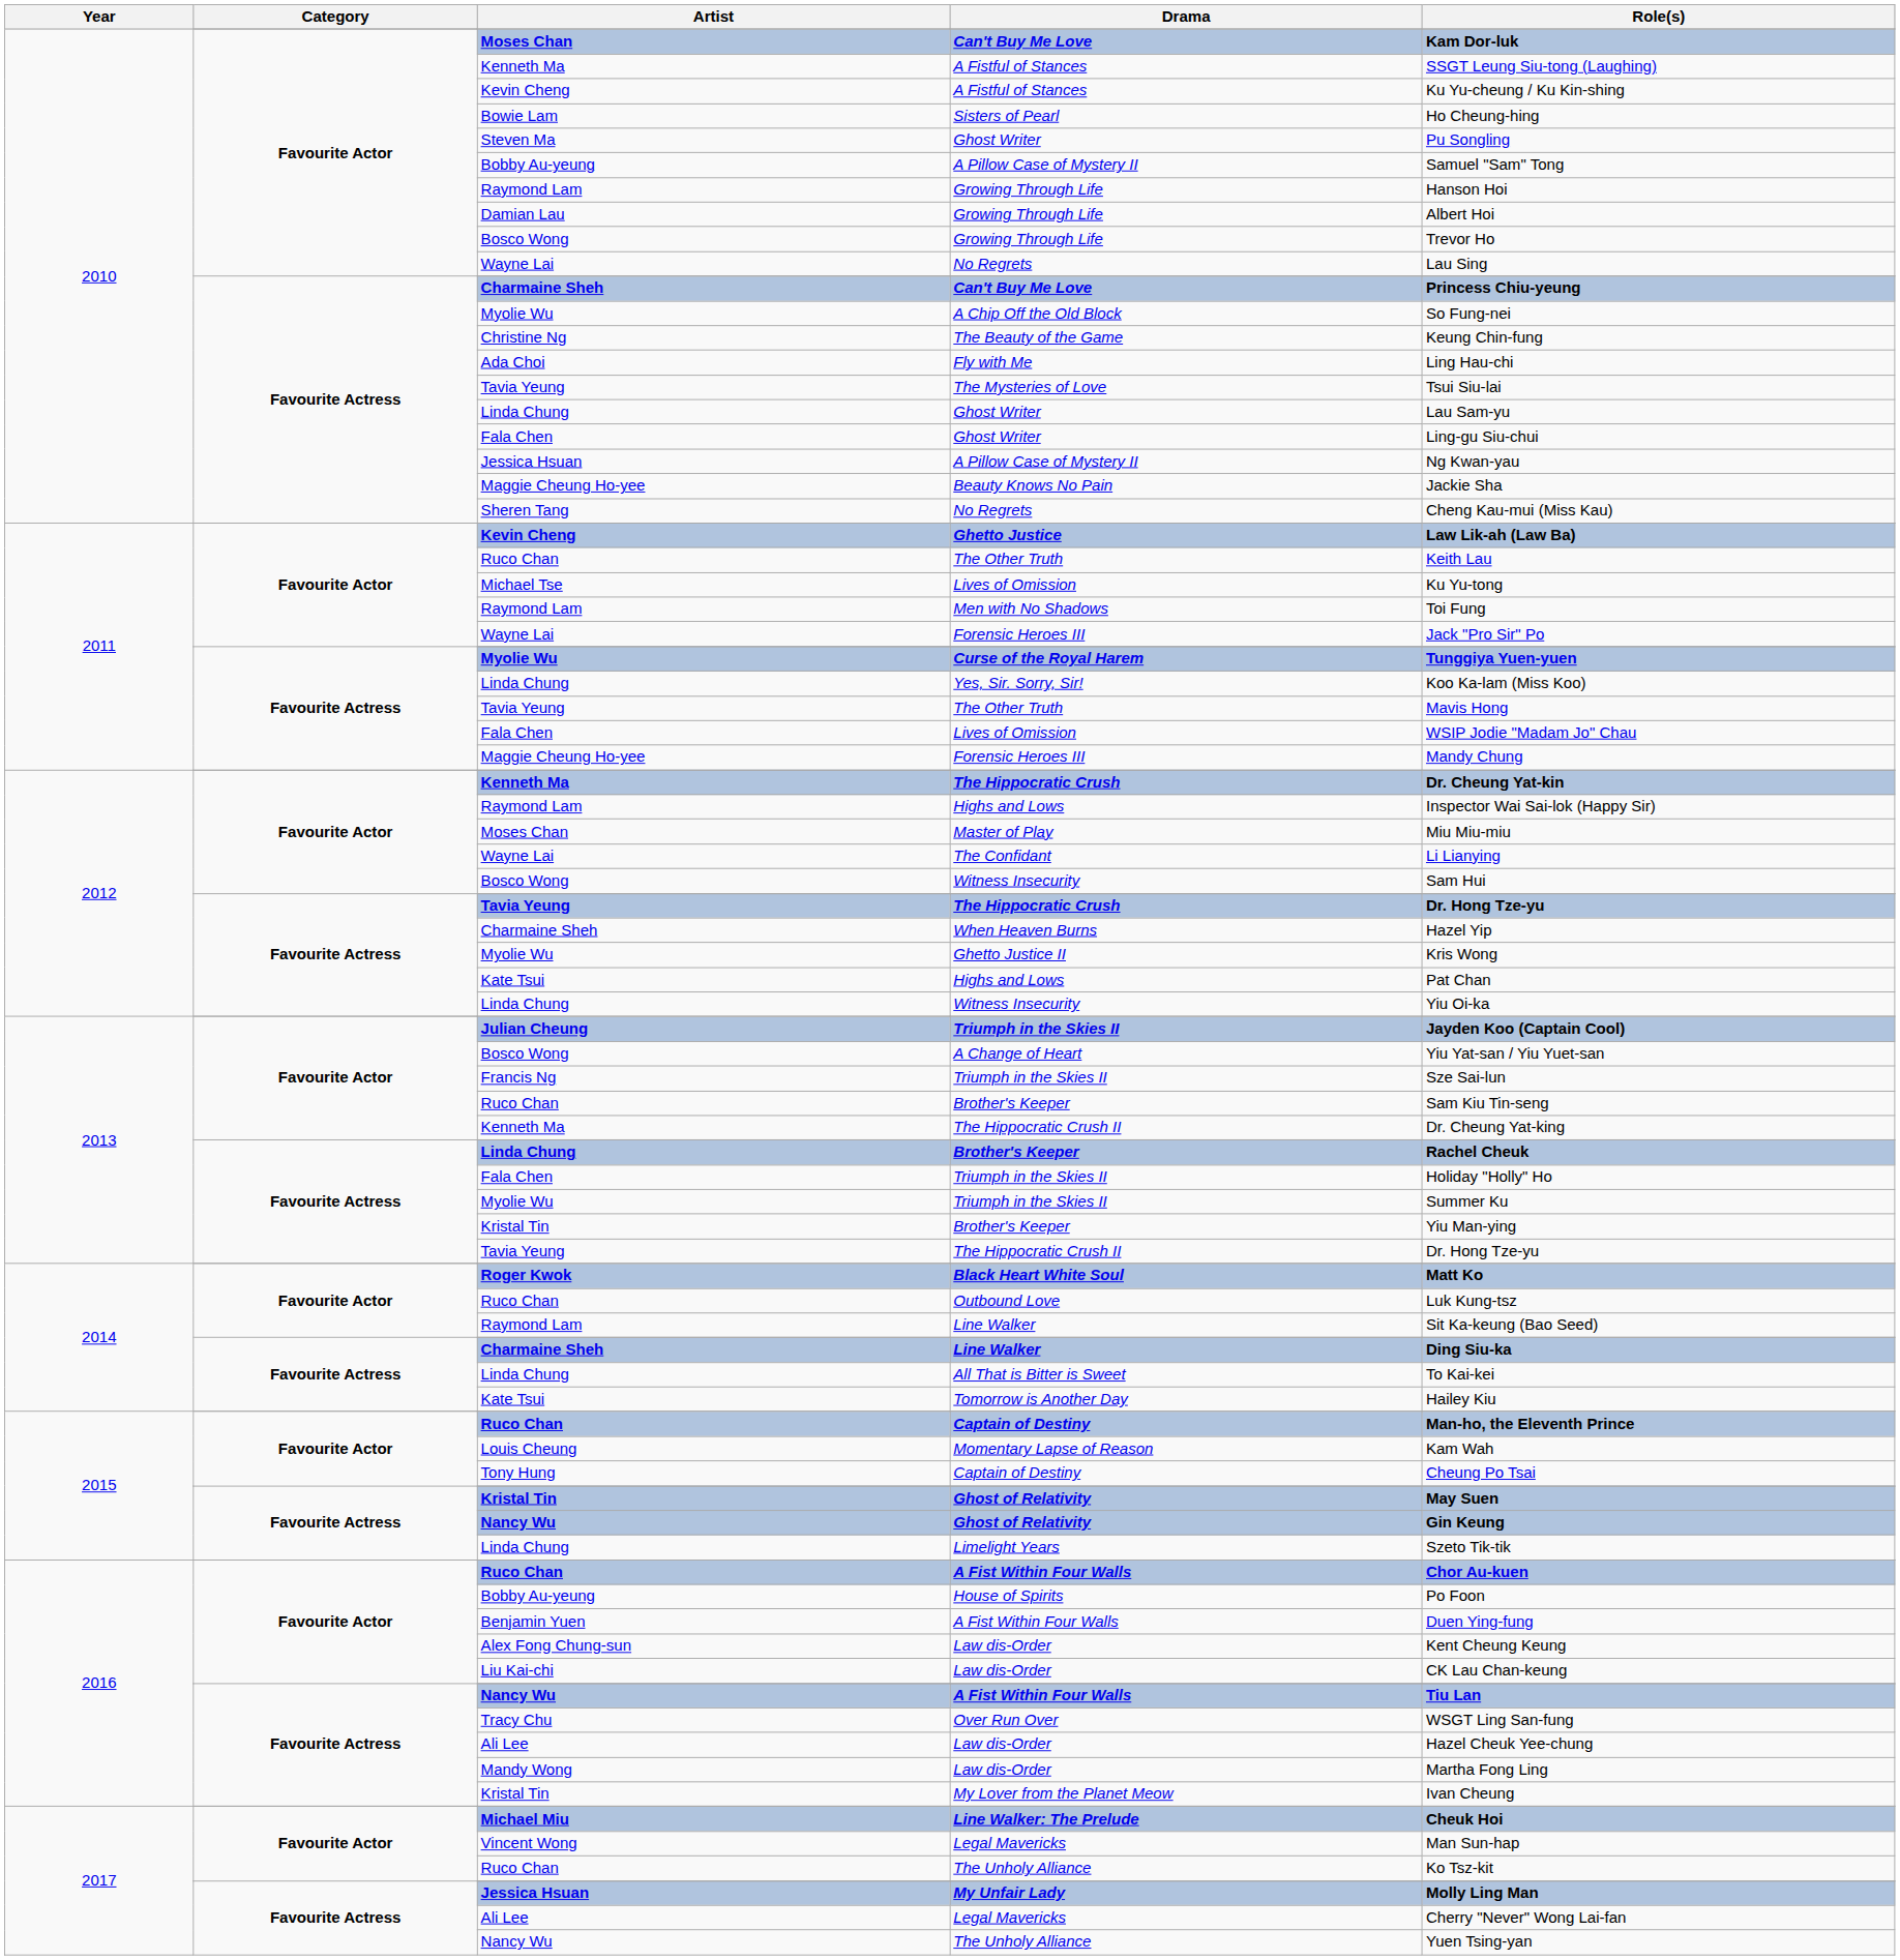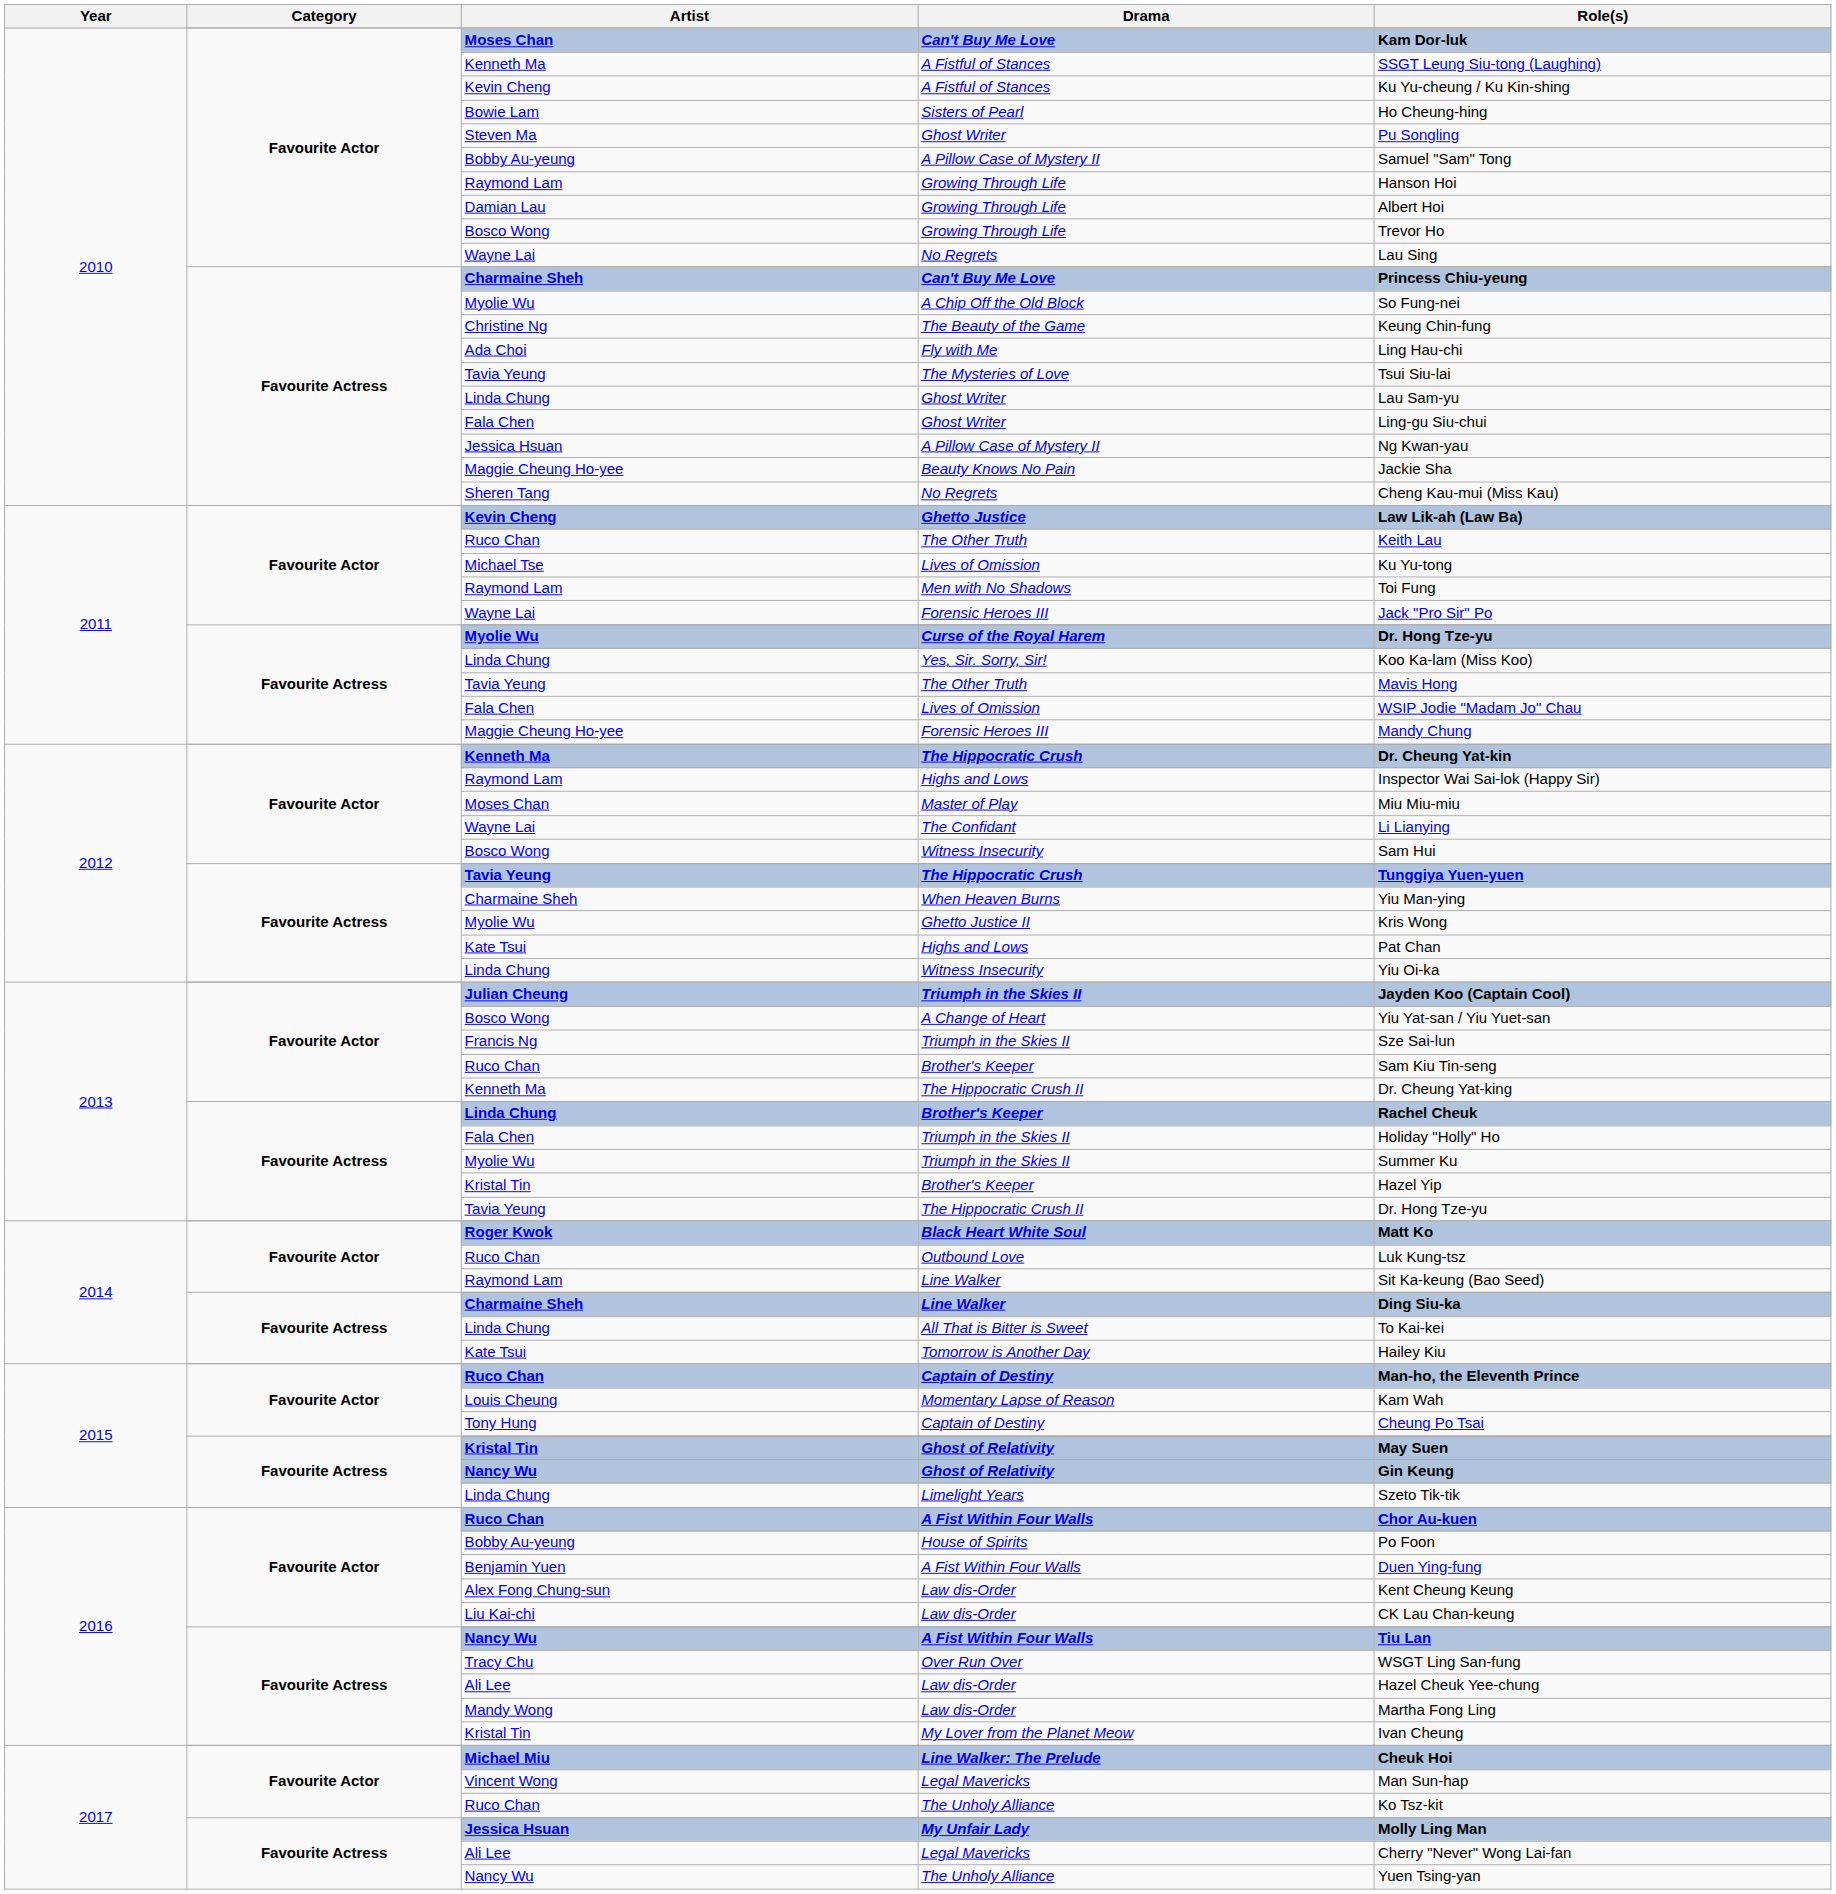Curse of the Royal Harem | Role(s): Tunggiya Yuen-yuen -> Dr. Hong Tze-yu
Tavia Yeung / The Hippocratic Crush | Role(s): Dr. Hong Tze-yu -> Tunggiya Yuen-yuen
When Heaven Burns | Role(s): Hazel Yip -> Yiu Man-ying
Kristal Tin / Brother's Keeper | Role(s): Yiu Man-ying -> Hazel Yip
